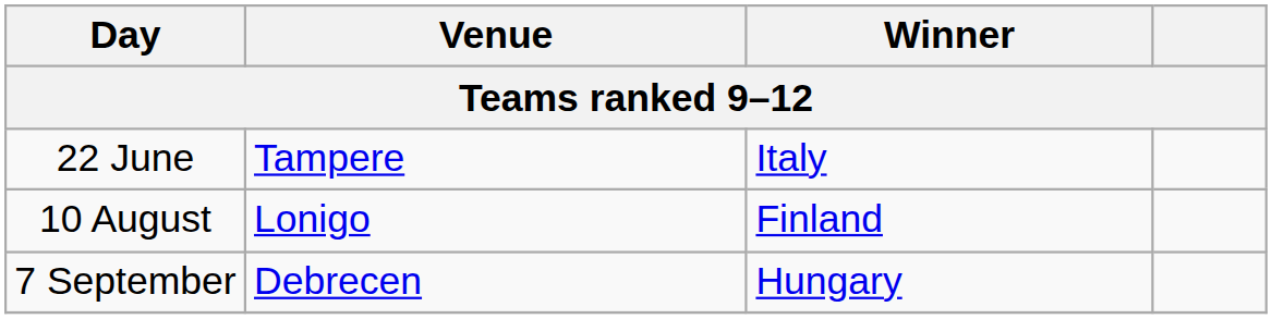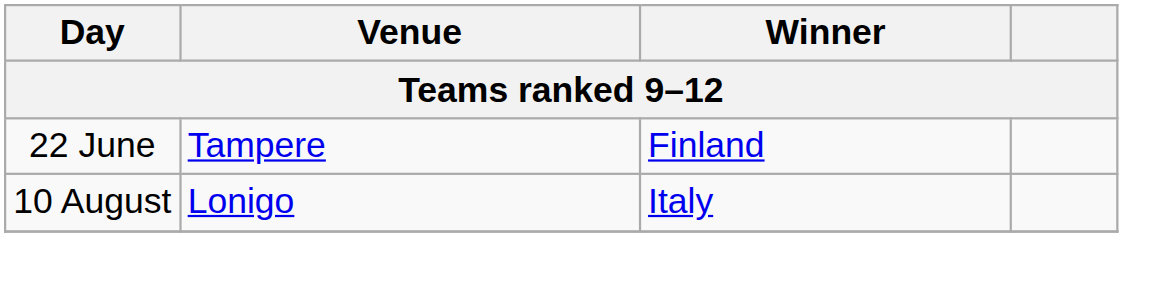22 June | Winner: Italy -> Finland
10 August | Winner: Finland -> Italy
- row: 7 September | Debrecen | Hungary
